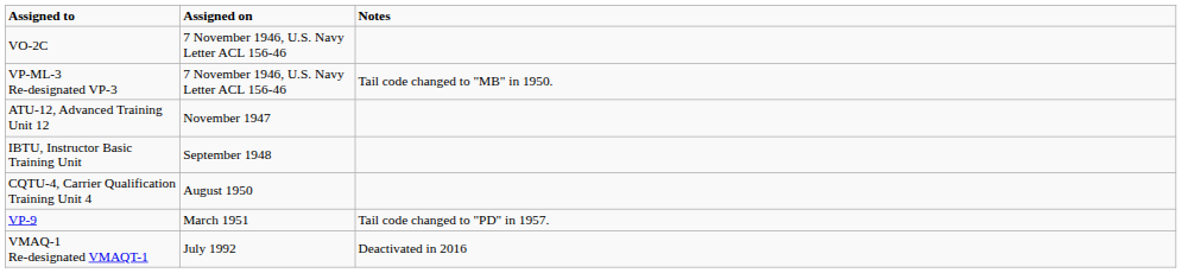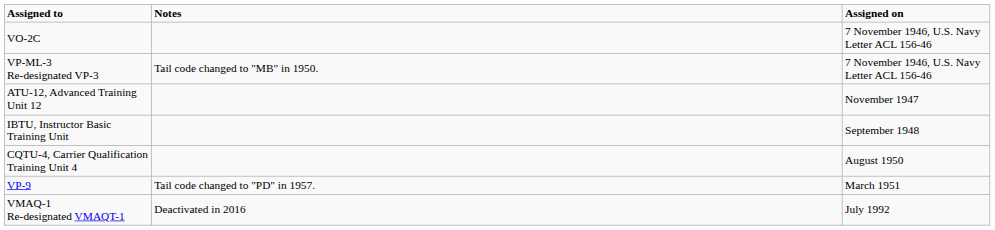columns swapped: Assigned on <-> Notes
